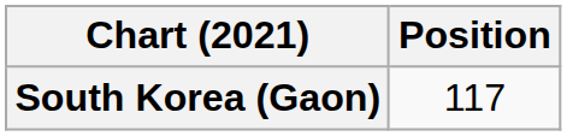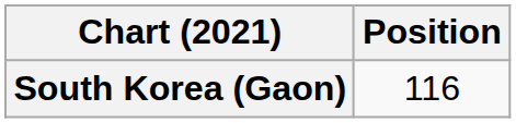South Korea (Gaon) | Position: 117 -> 116
